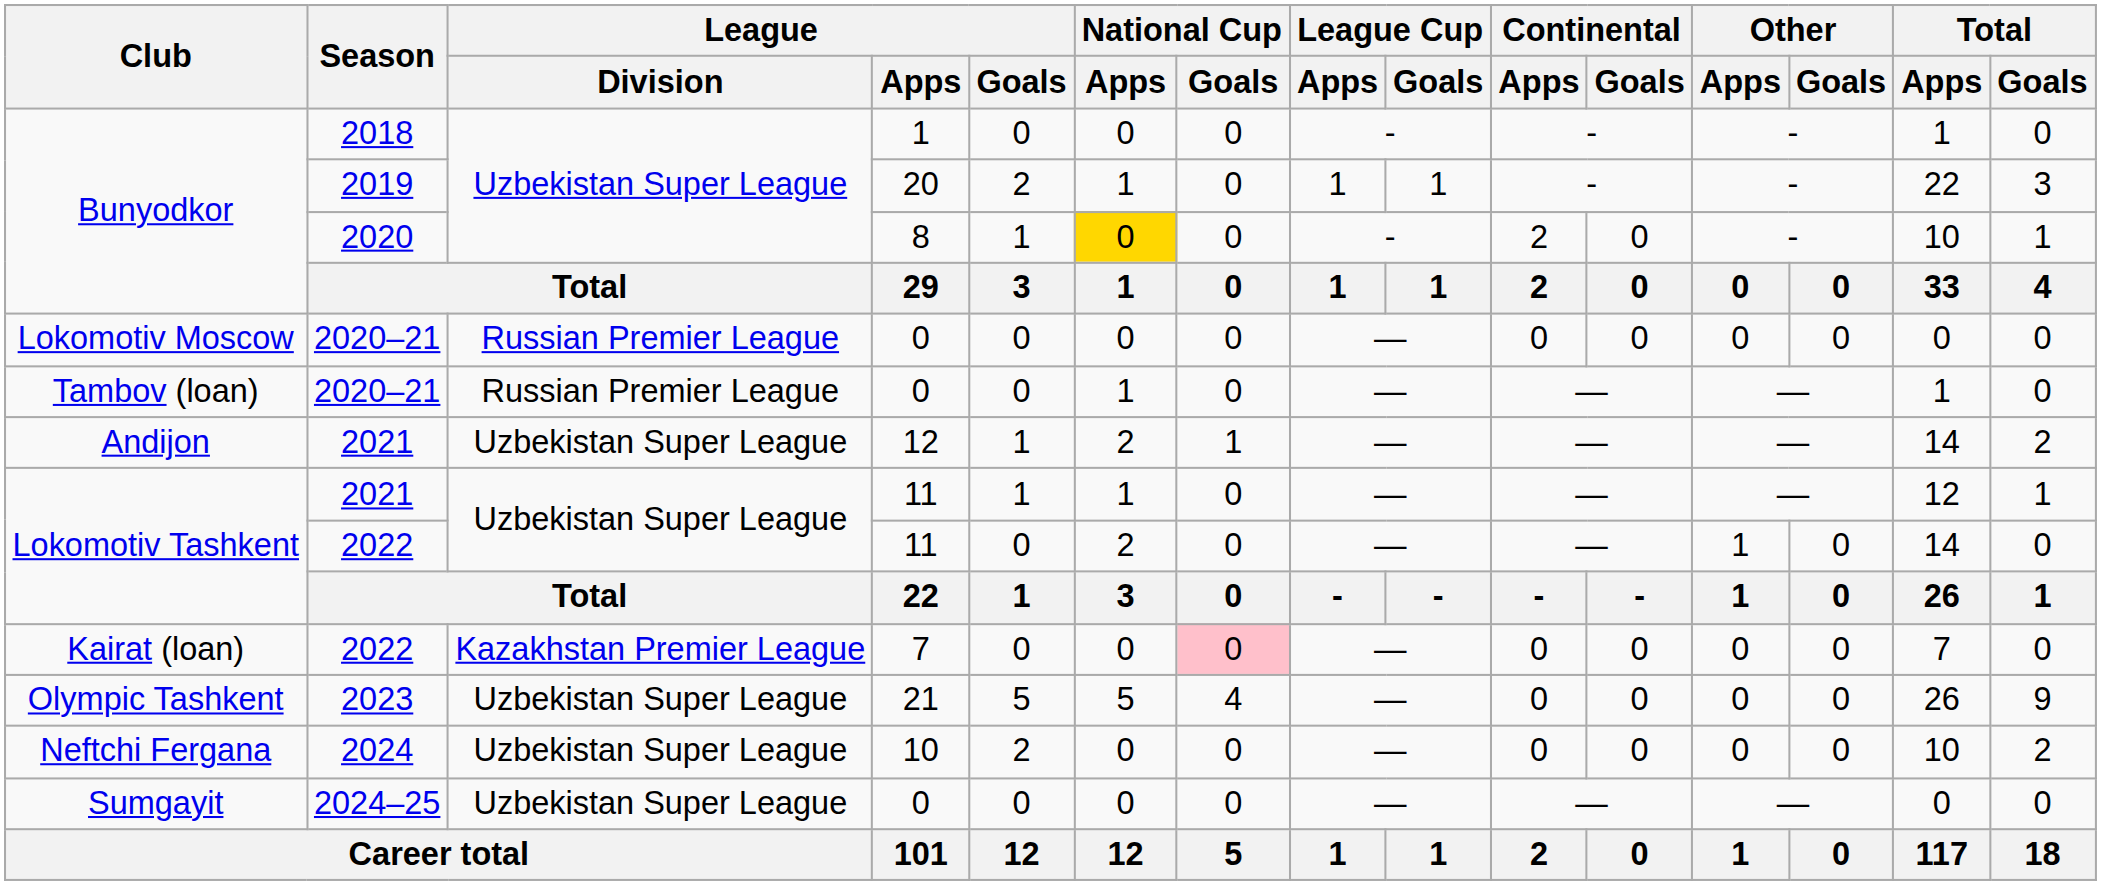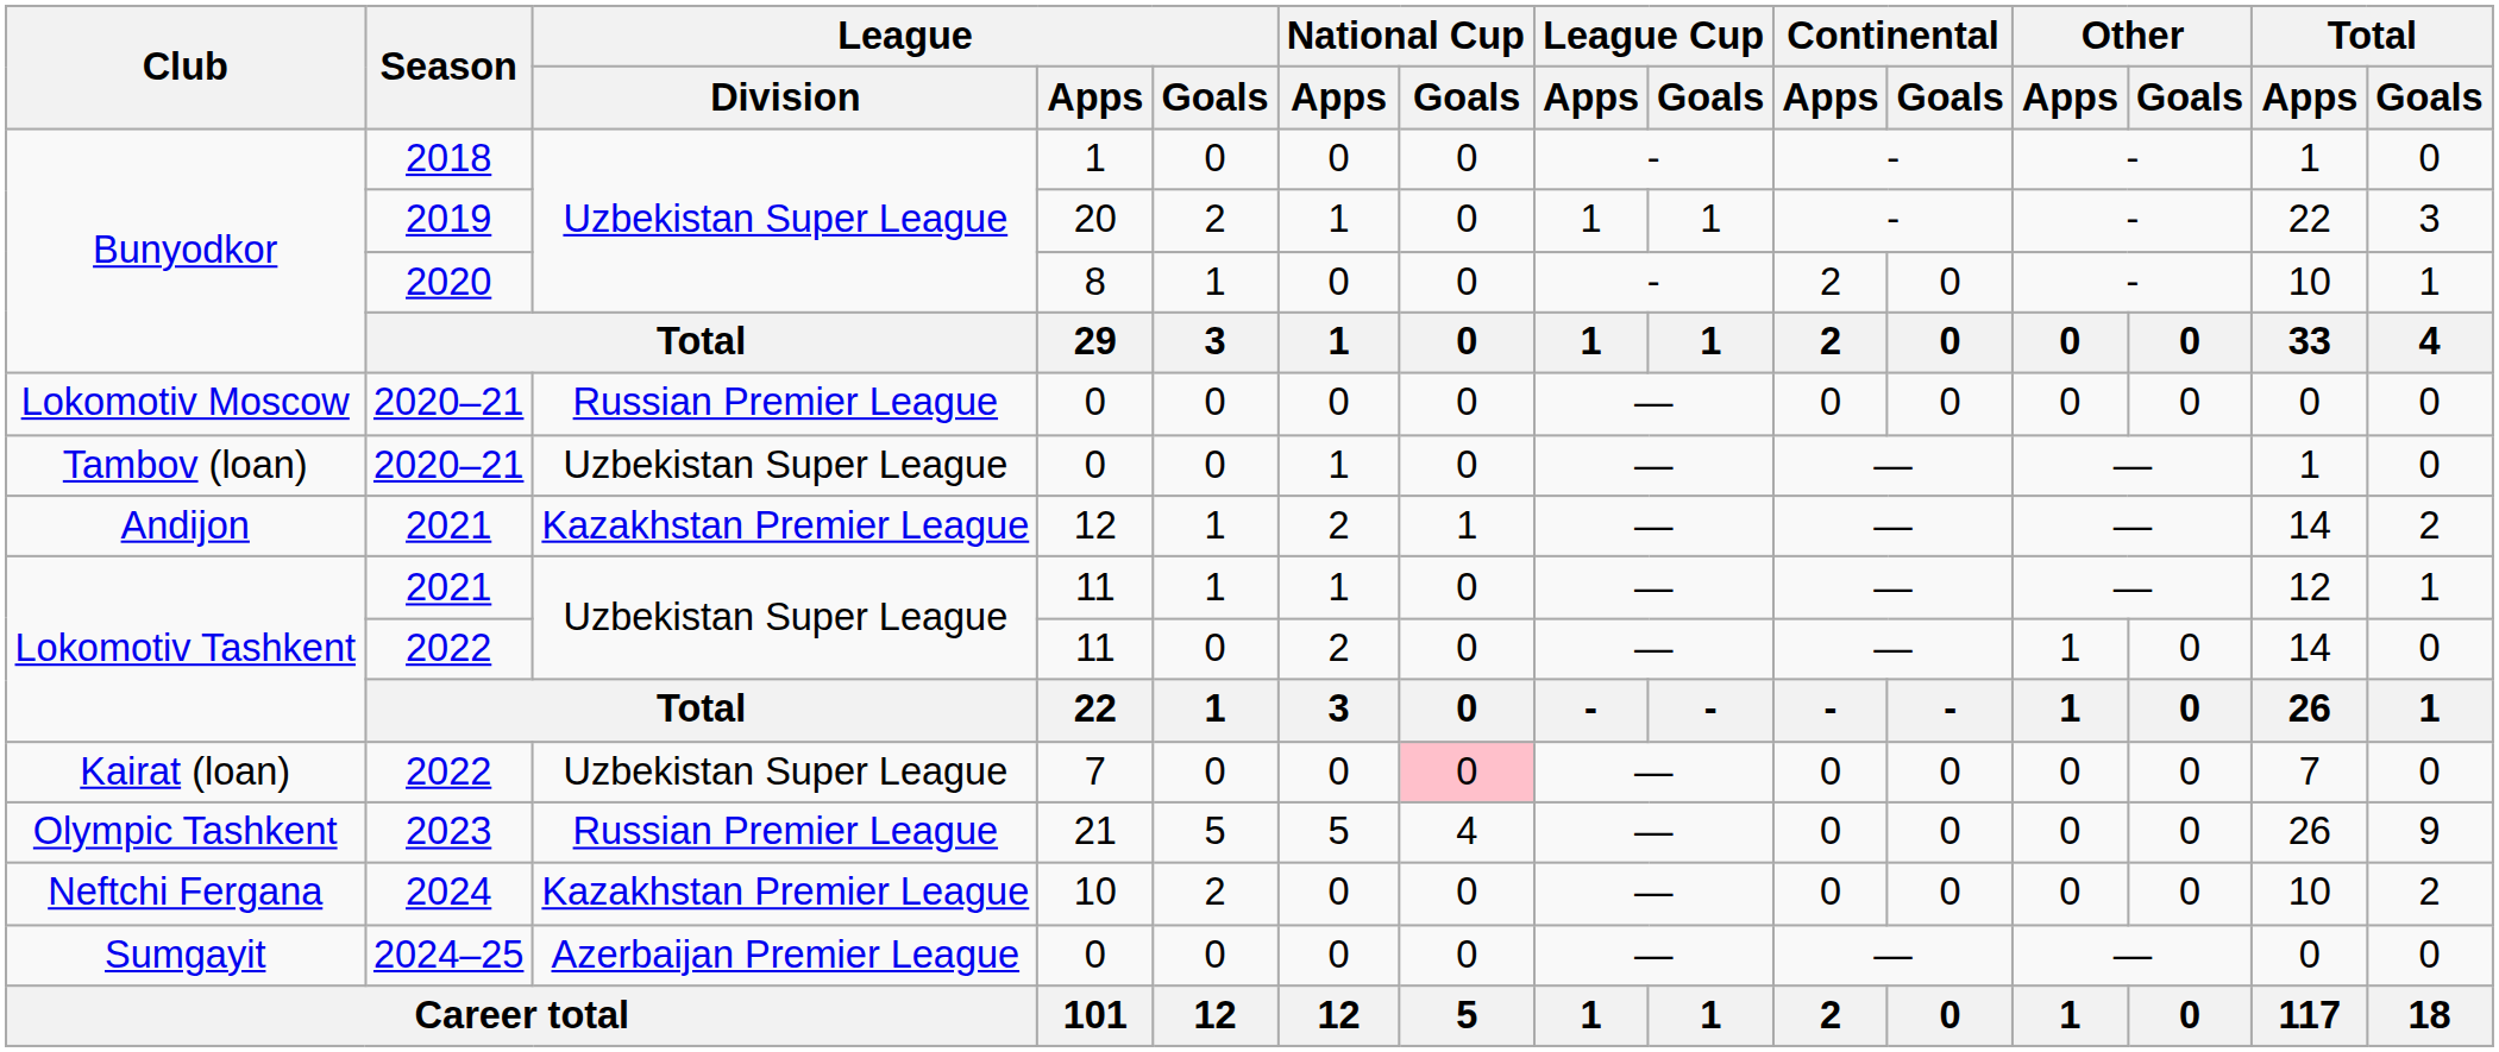Bunyodkor / 2020 | National Cup / Apps: gold background -> no background
Tambov (loan) | League / Division: Russian Premier League -> Uzbekistan Super League
Andijon | League / Division: Uzbekistan Super League -> Kazakhstan Premier League
Kairat (loan) | League / Division: Kazakhstan Premier League -> Uzbekistan Super League
Olympic Tashkent | League / Division: Uzbekistan Super League -> Russian Premier League
Neftchi Fergana | League / Division: Uzbekistan Super League -> Kazakhstan Premier League
Sumgayit | League / Division: Uzbekistan Super League -> Azerbaijan Premier League
